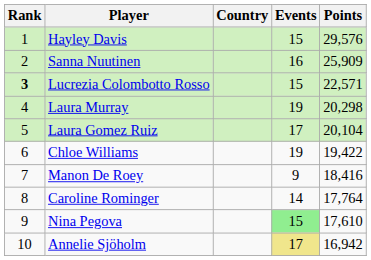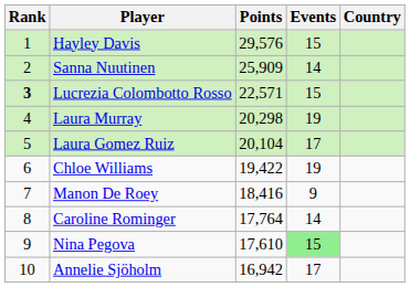columns swapped: Country <-> Points
Sanna Nuutinen | Events: 16 -> 14
Annelie Sjöholm | Events: khaki background -> no background
